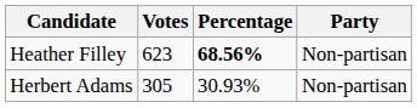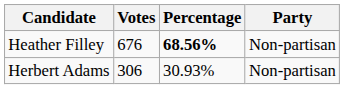Heather Filley | Votes: 623 -> 676
Herbert Adams | Votes: 305 -> 306
